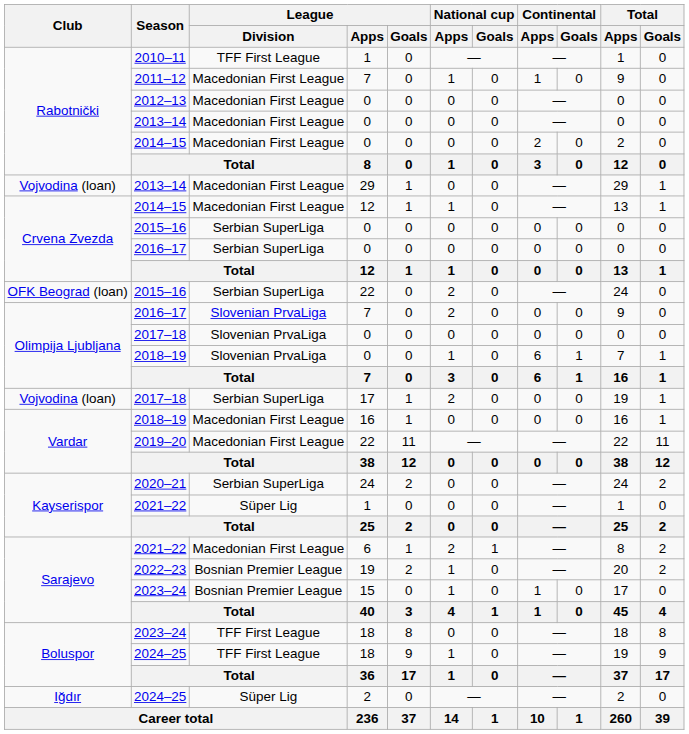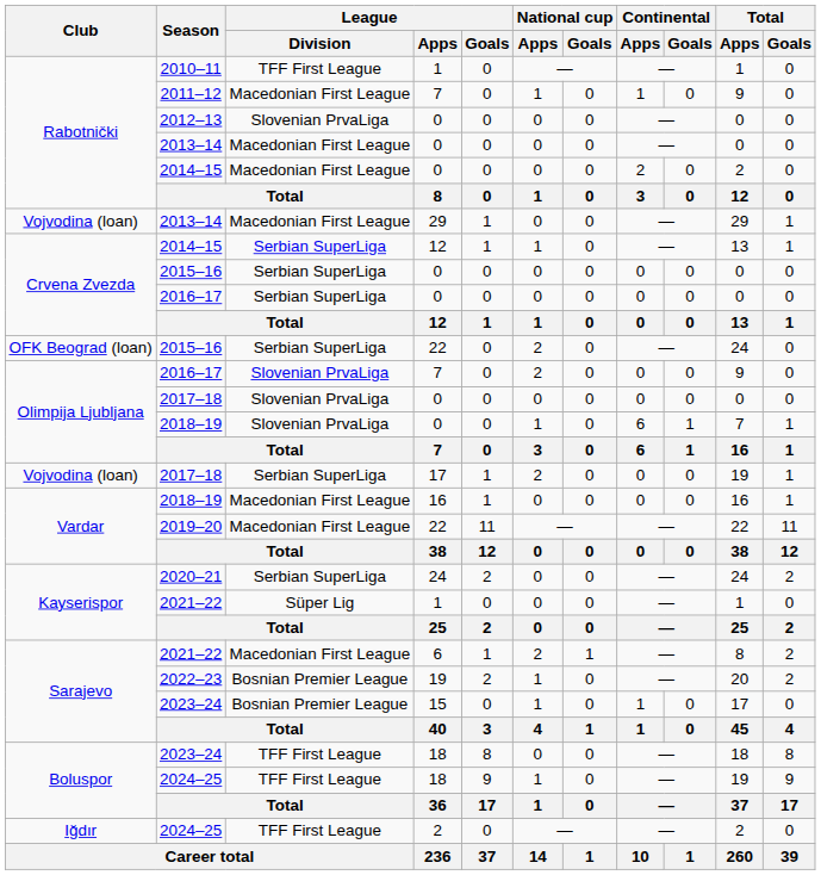2012–13 | League / Division: Macedonian First League -> Slovenian PrvaLiga
2014–15 / 12 | League / Division: Macedonian First League -> Serbian SuperLiga
2024–25 / 2 | League / Division: Süper Lig -> TFF First League
